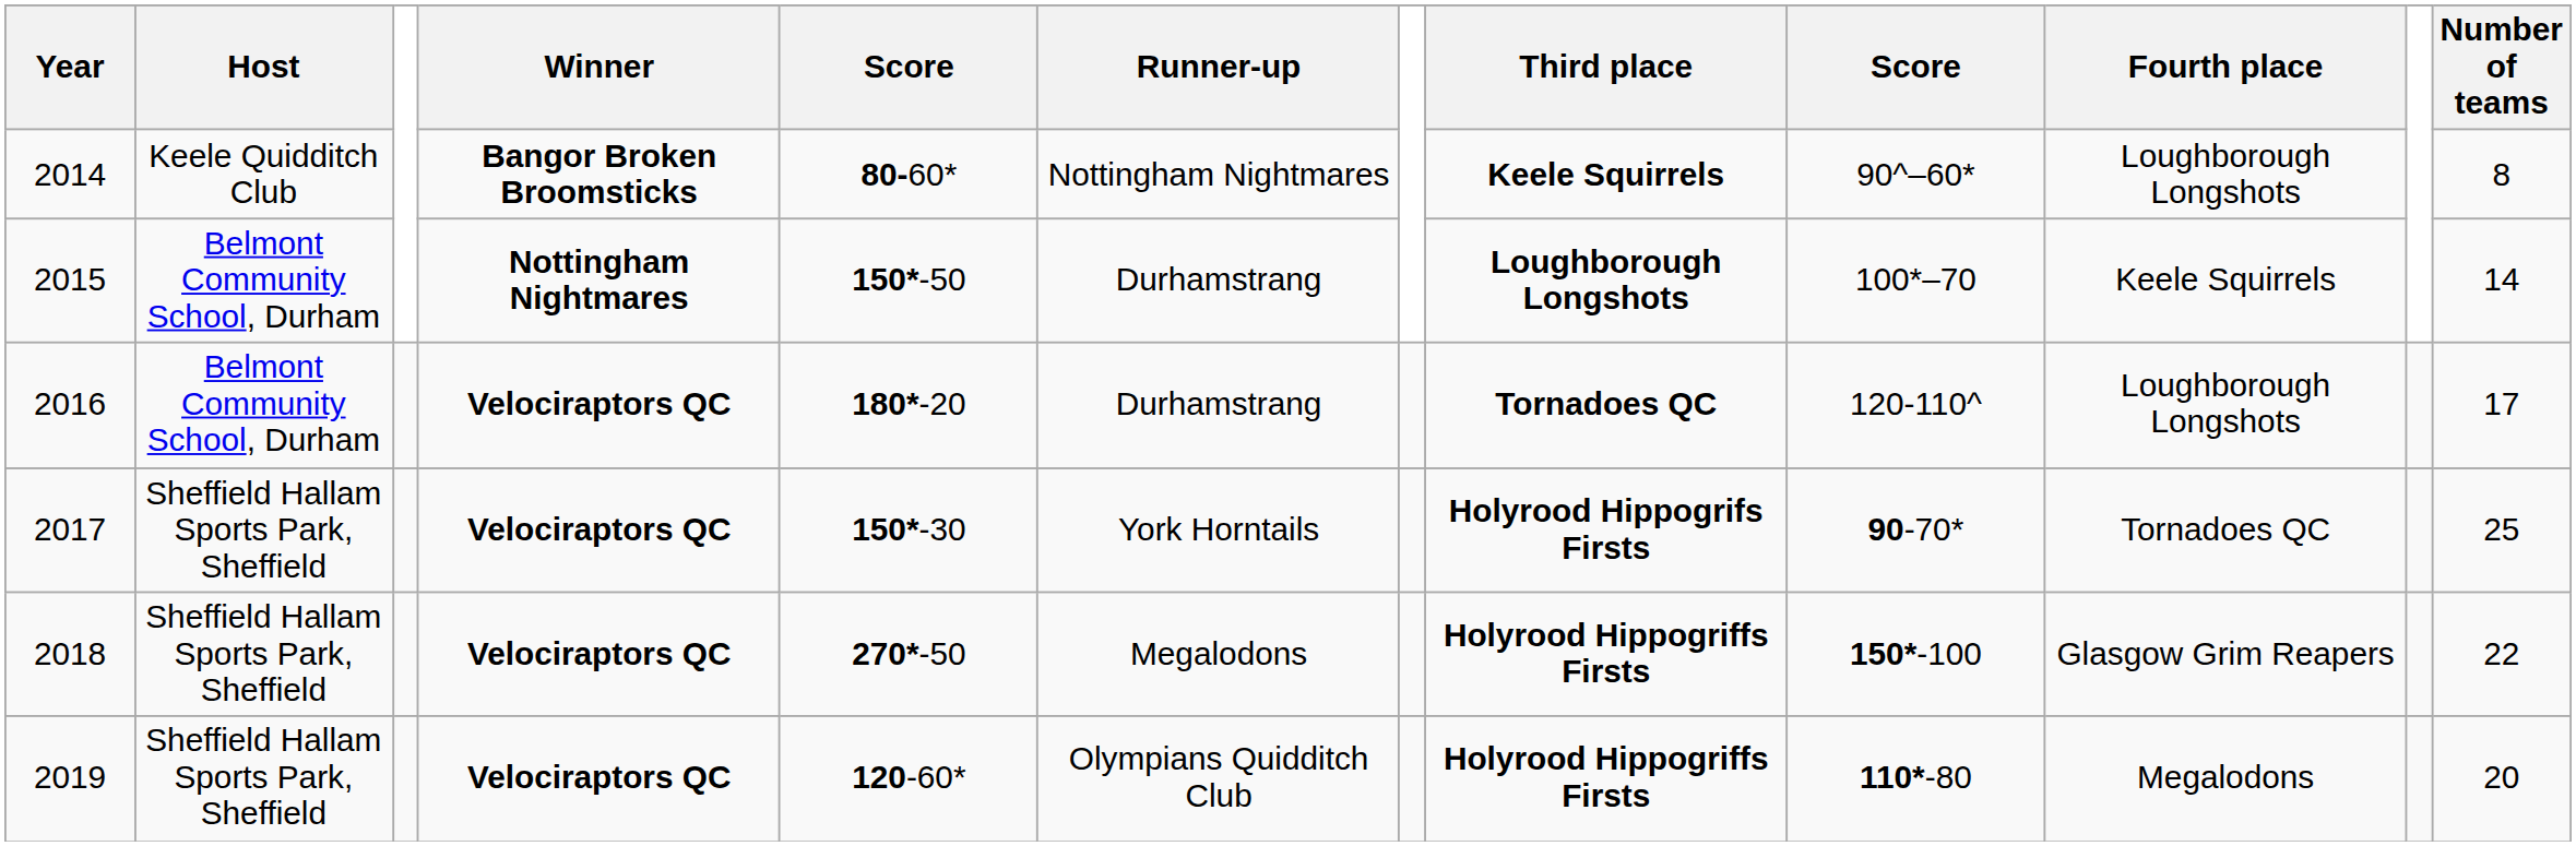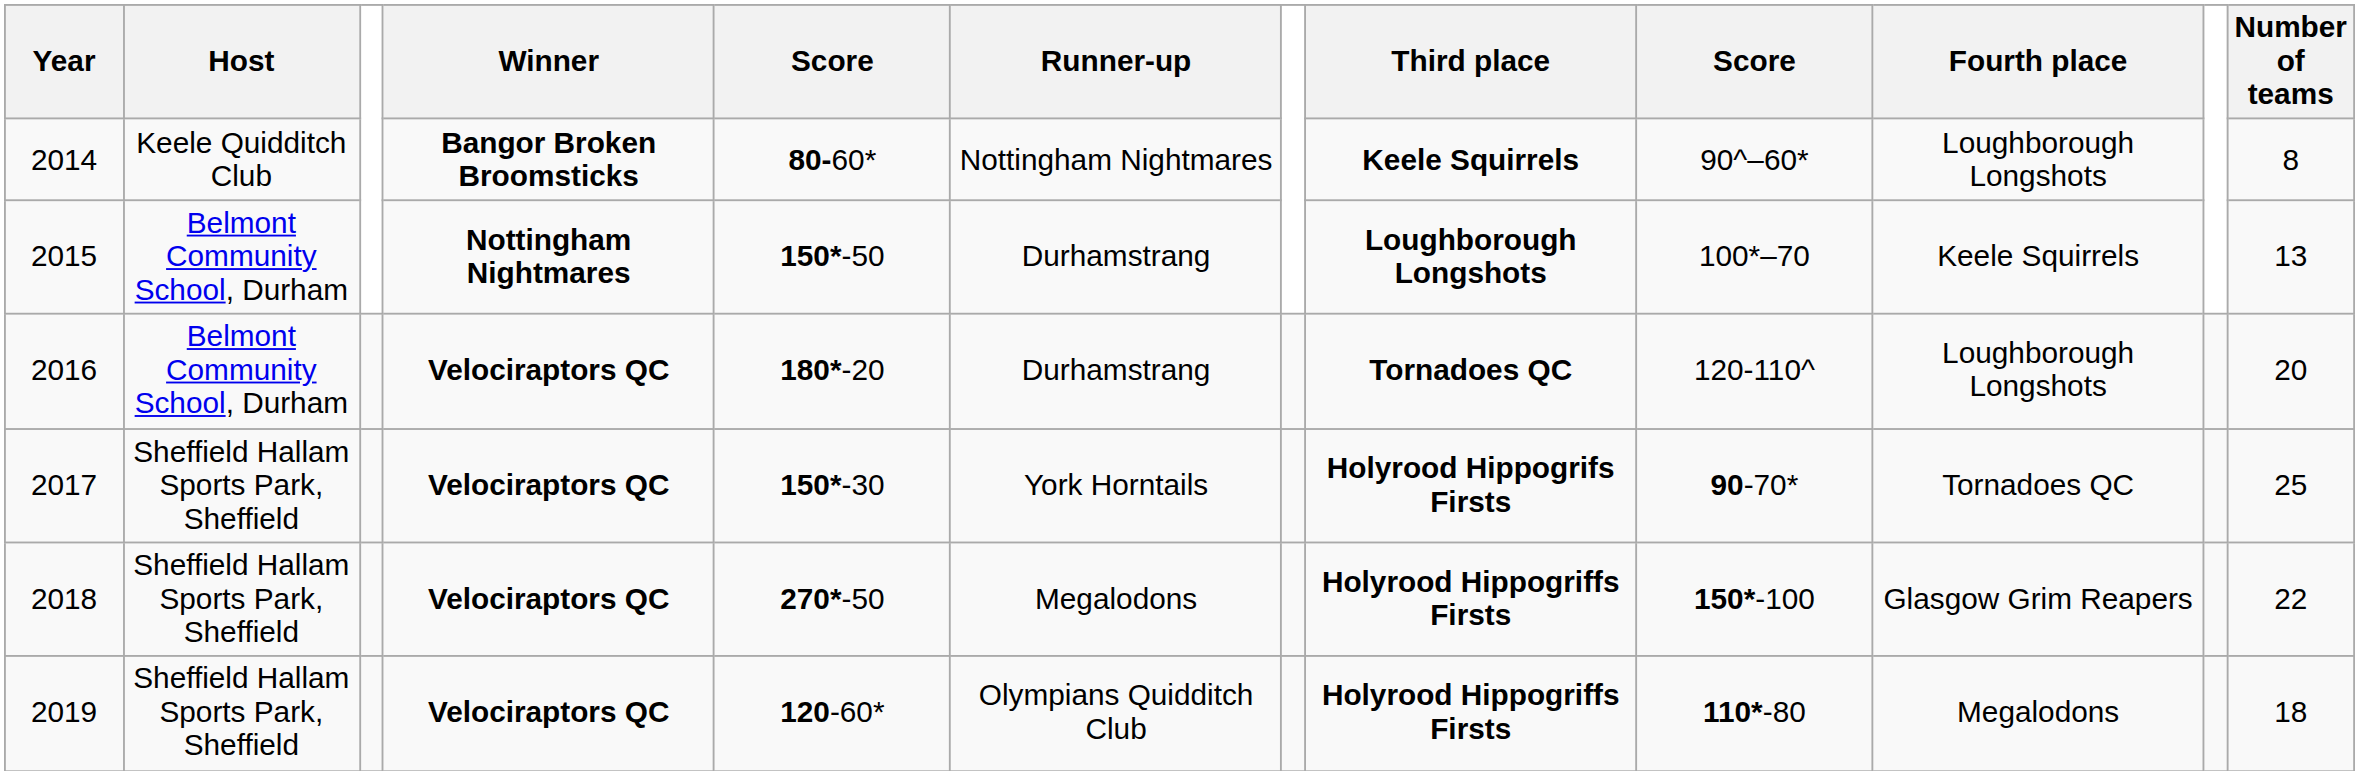2015 | Number of teams: 14 -> 13
2016 | Number of teams: 17 -> 20
2019 | Number of teams: 20 -> 18
